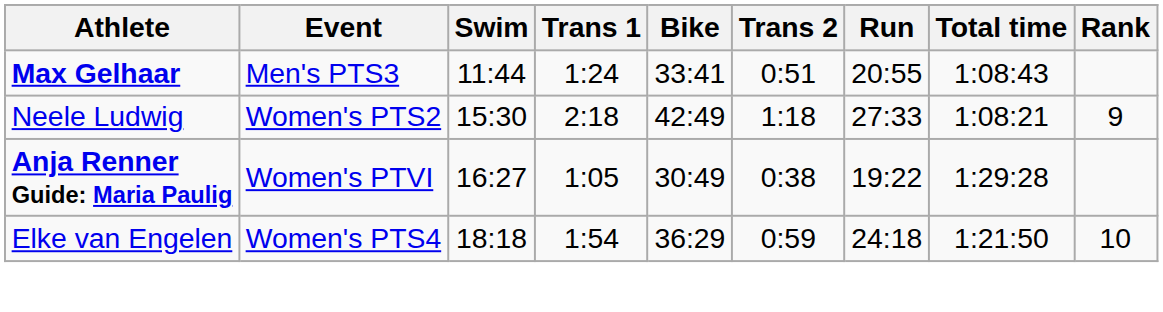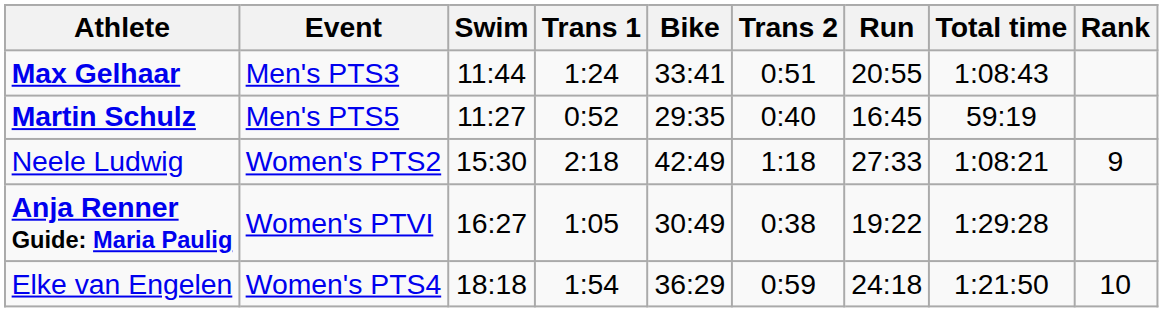+ row: Martin Schulz | Men's PTS5 | 11:27 | 0:52 | 29:35 | 0:40 | 16:45 | 59:19
